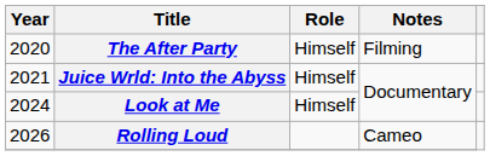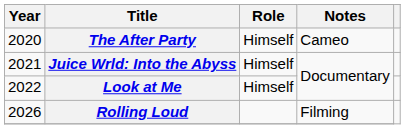The After Party | Notes: Filming -> Cameo
Look at Me | Year: 2024 -> 2022
Rolling Loud | Notes: Cameo -> Filming
